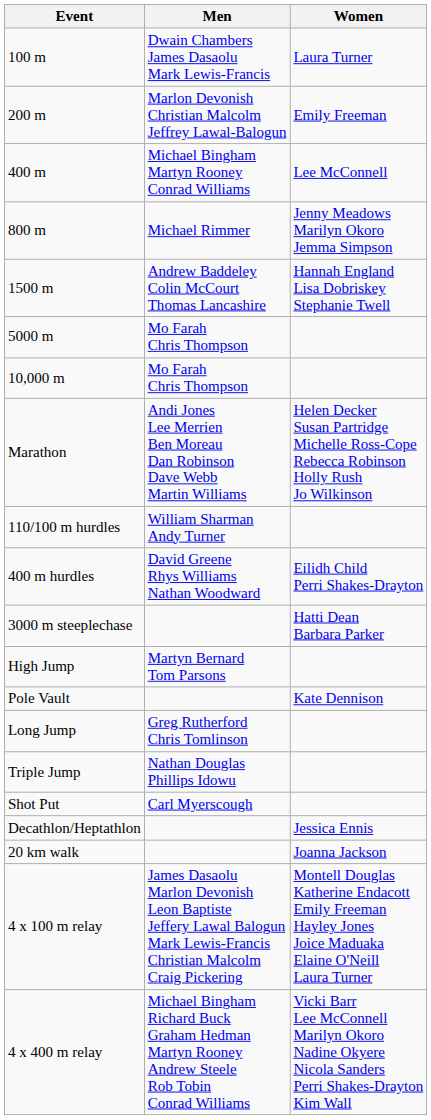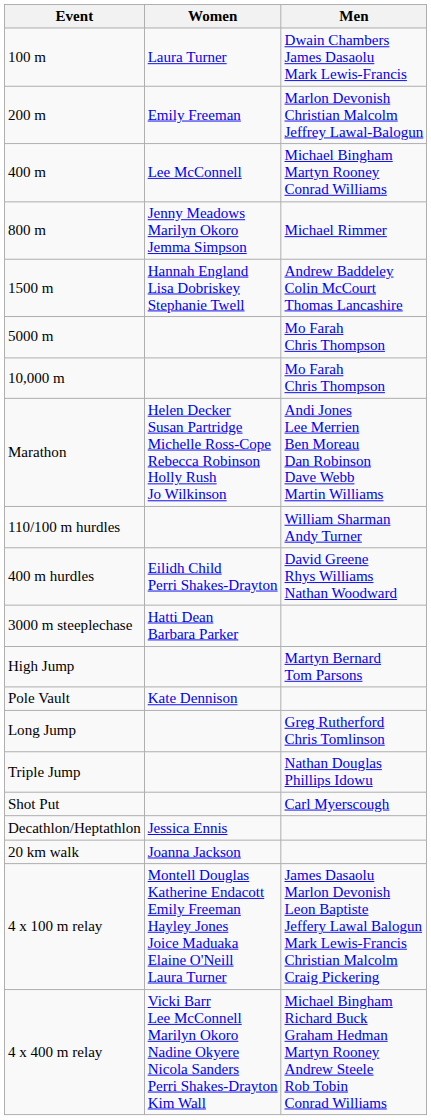columns swapped: Men <-> Women
